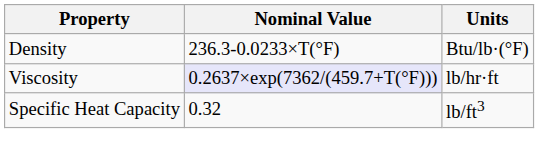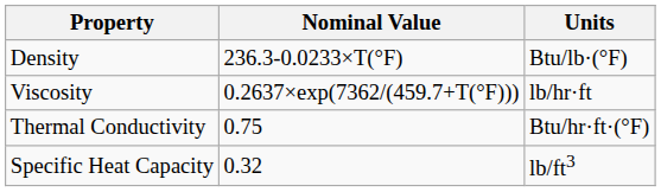Viscosity | Nominal Value: lavender background -> no background
+ row: Thermal Conductivity | 0.75 | Btu/hr·ft·(°F)
